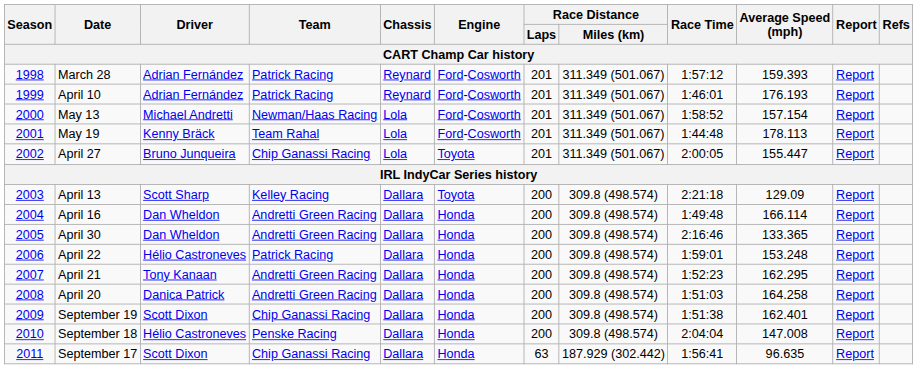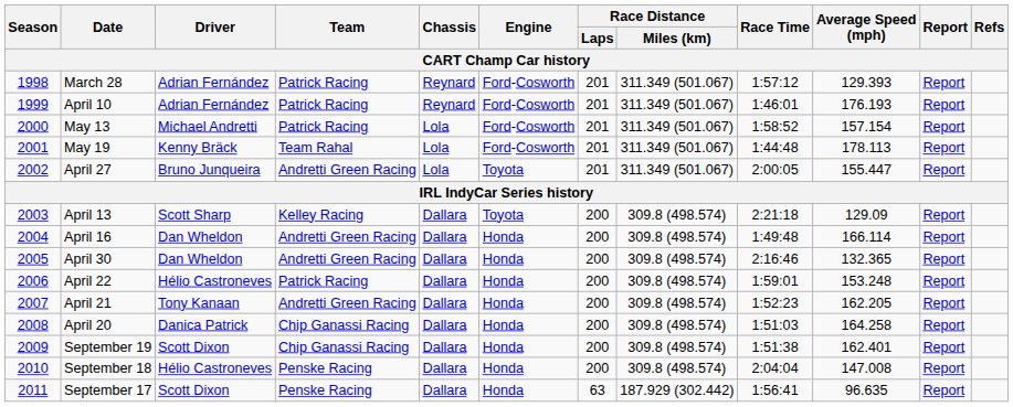March 28 | Average Speed (mph): 159.393 -> 129.393
May 13 | Team: Newman/Haas Racing -> Patrick Racing
April 27 | Team: Chip Ganassi Racing -> Andretti Green Racing
April 30 | Average Speed (mph): 133.365 -> 132.365
April 21 | Average Speed (mph): 162.295 -> 162.205
April 20 | Team: Andretti Green Racing -> Chip Ganassi Racing
September 17 | Team: Chip Ganassi Racing -> Penske Racing
